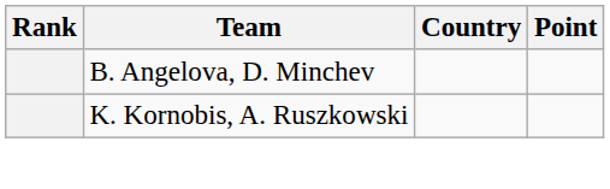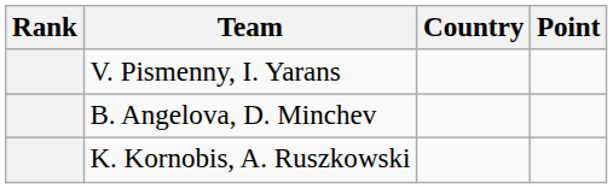+ row: V. Pismenny, I. Yarans
